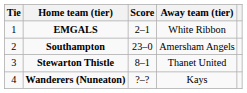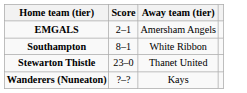- column: Tie | 1 | 2 | 3 | 4
EMGALS | Away team (tier): White Ribbon -> Amersham Angels
Southampton | Score: 23–0 -> 8–1
Southampton | Away team (tier): Amersham Angels -> White Ribbon
Stewarton Thistle | Score: 8–1 -> 23–0
